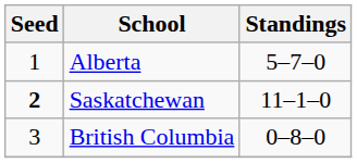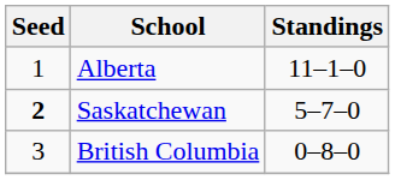Alberta | Standings: 5–7–0 -> 11–1–0
Saskatchewan | Standings: 11–1–0 -> 5–7–0
